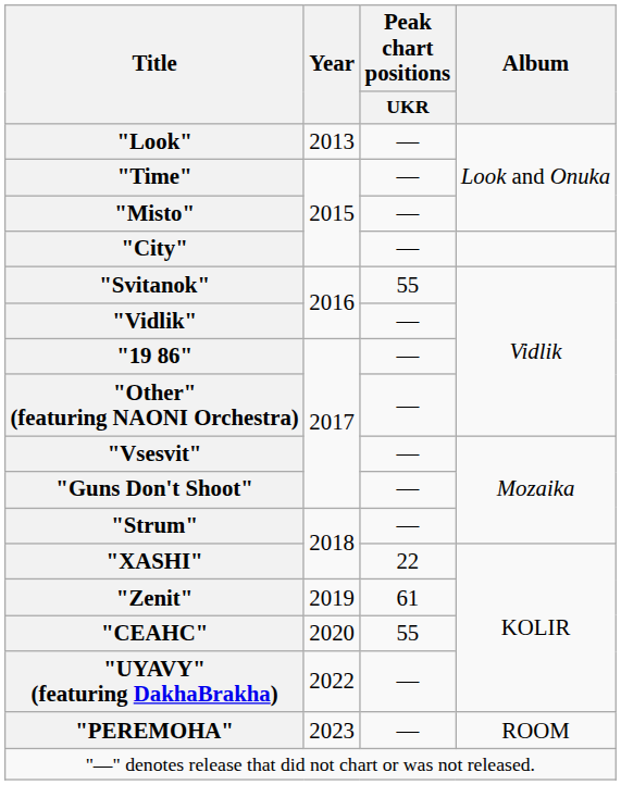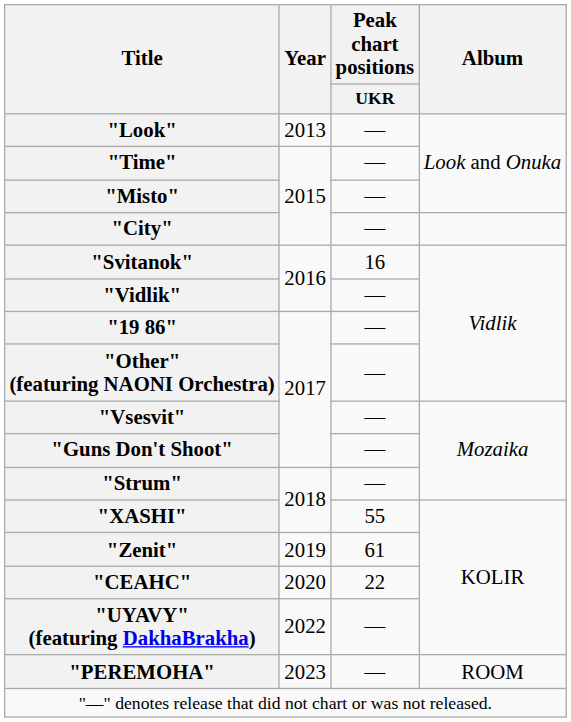"Svitanok" | Peak chart positions / UKR: 55 -> 16
"XASHI" | Peak chart positions / UKR: 22 -> 55
"CEAHC" | Peak chart positions / UKR: 55 -> 22
